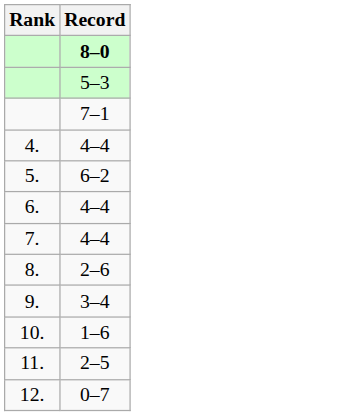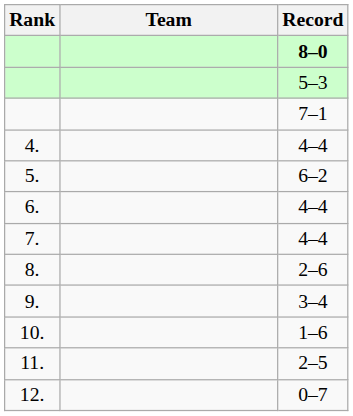+ column: Team
